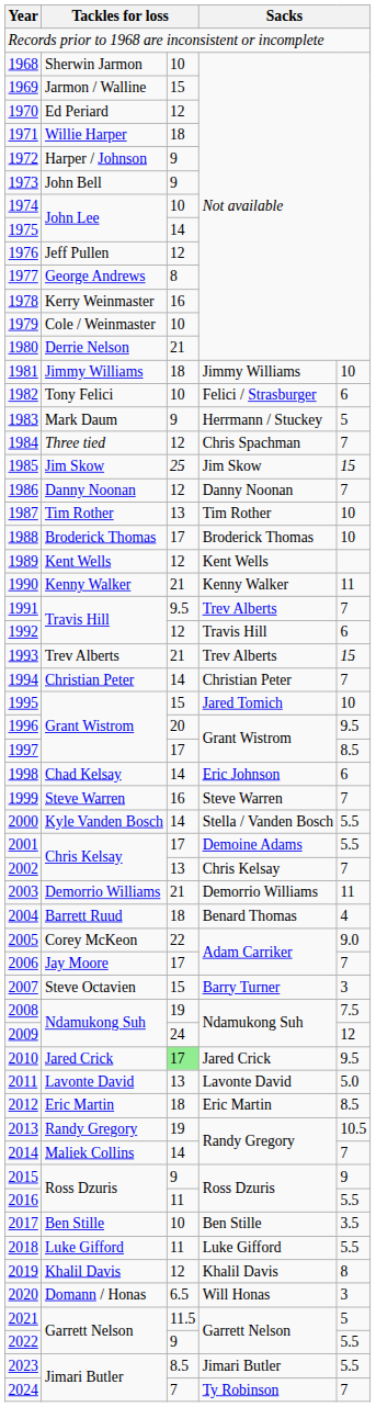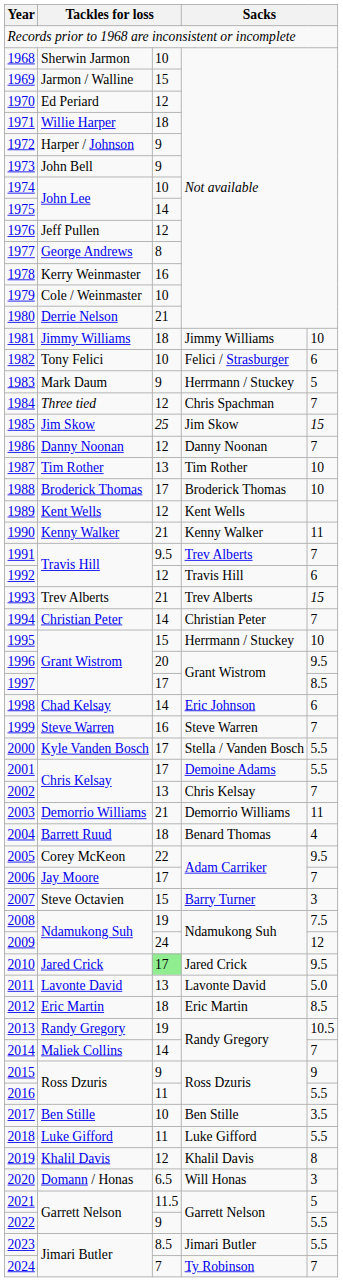1995 | column 4: Jared Tomich -> Herrmann / Stuckey
2000 | column 3: 14 -> 17
2005 | column 5: 9.0 -> 9.5
